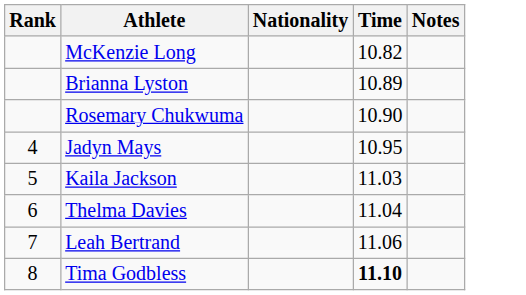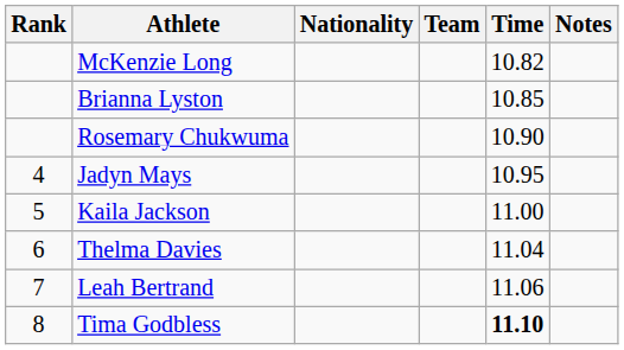+ column: Team
Brianna Lyston | Time: 10.89 -> 10.85
Kaila Jackson | Time: 11.03 -> 11.00
